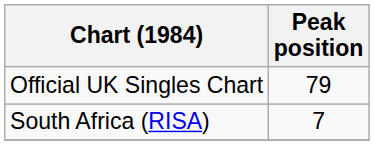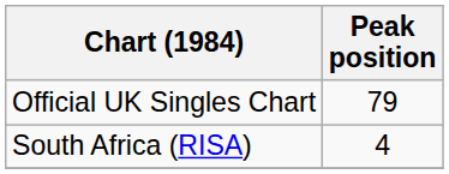South Africa (RISA) | Peak position: 7 -> 4
